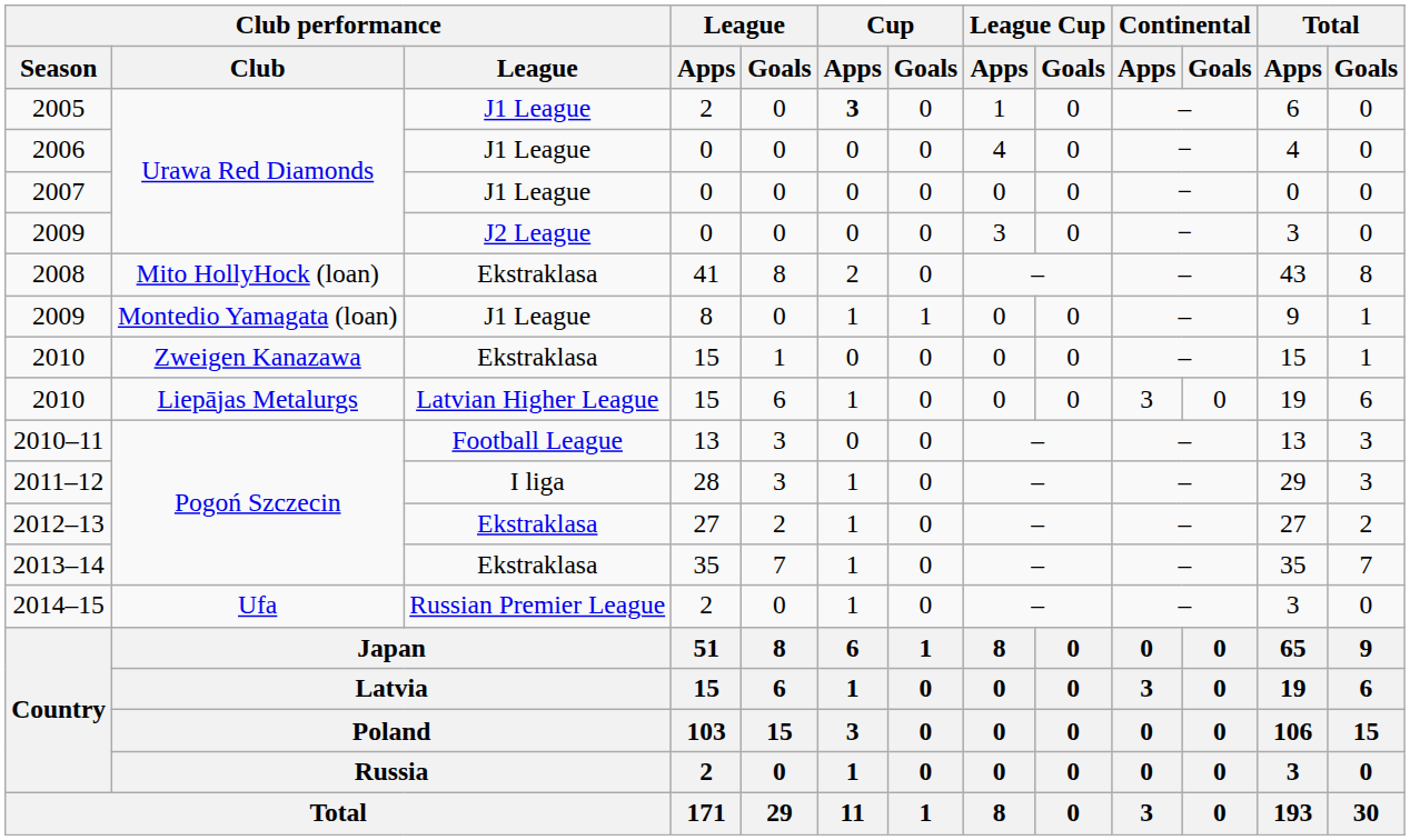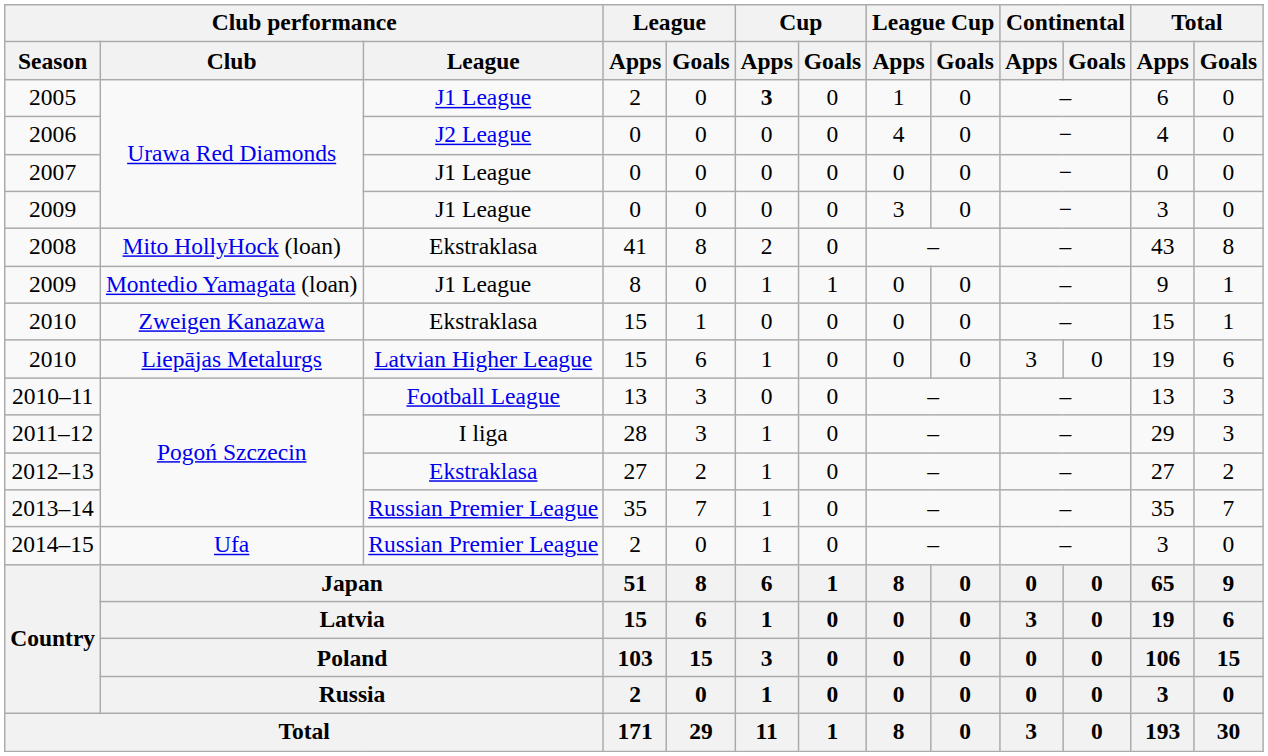2006 | Club performance / League: J1 League -> J2 League
2009 / Urawa Red Diamonds | Club performance / League: J2 League -> J1 League
2013–14 | Club performance / League: Ekstraklasa -> Russian Premier League
